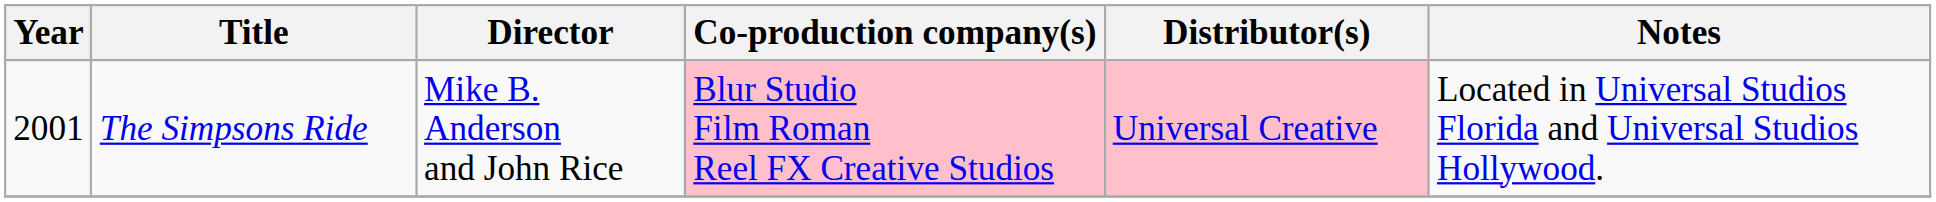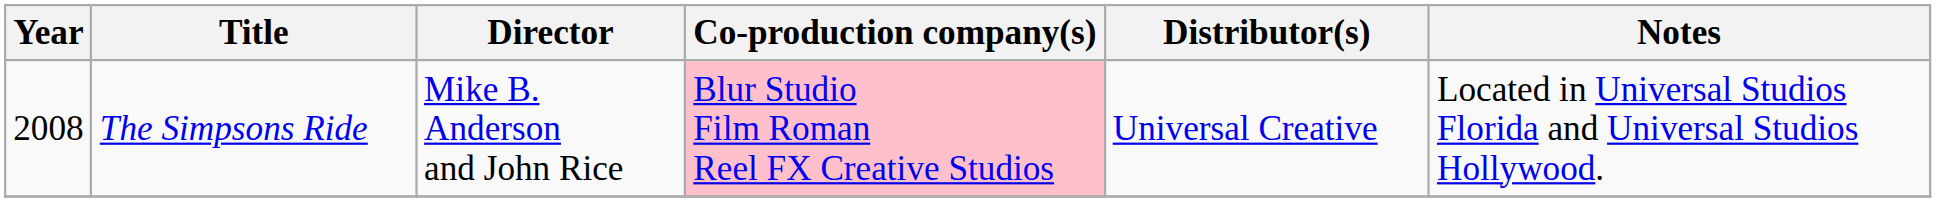The Simpsons Ride | Year: 2001 -> 2008
The Simpsons Ride | Distributor(s): pink background -> no background
